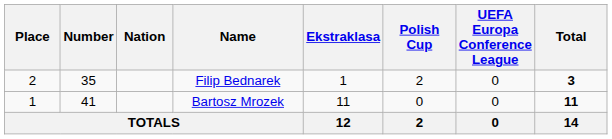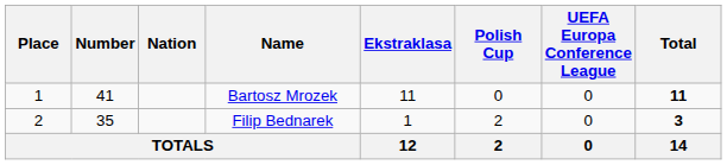rows swapped: Bartosz Mrozek <-> Filip Bednarek
